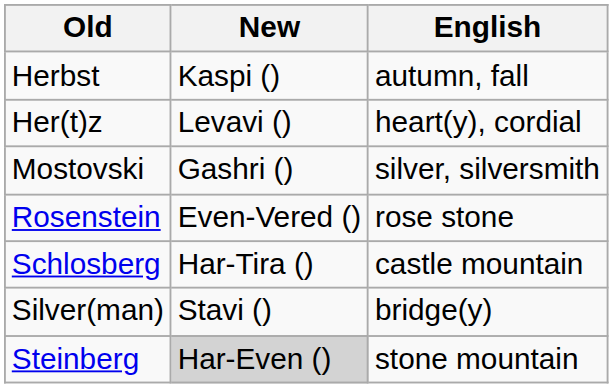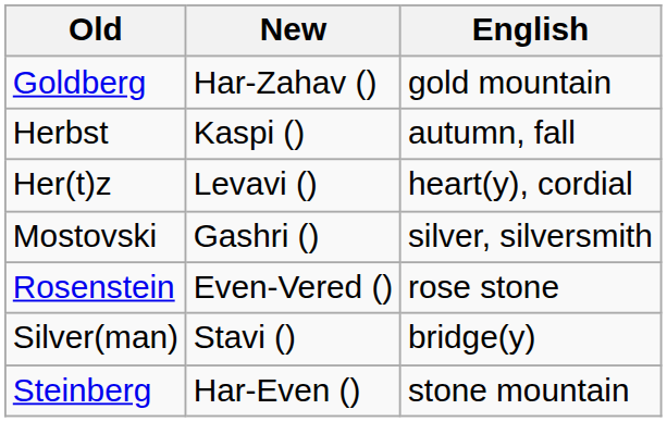+ row: Goldberg | Har-Zahav () | gold mountain
- row: Schlosberg | Har-Tira () | castle mountain
Steinberg | New: lightgrey background -> no background
